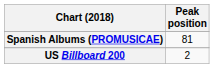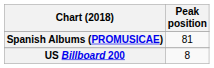US Billboard 200 | Peak position: 2 -> 8
